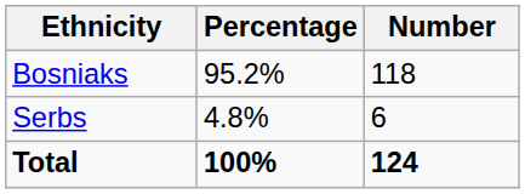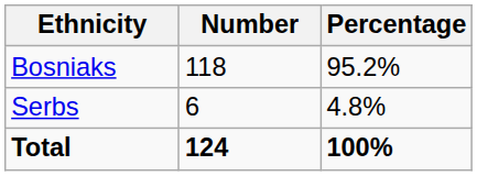columns swapped: Number <-> Percentage
